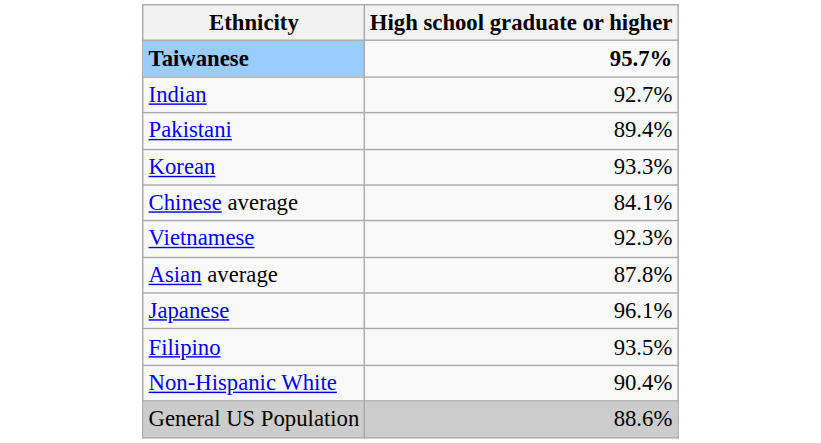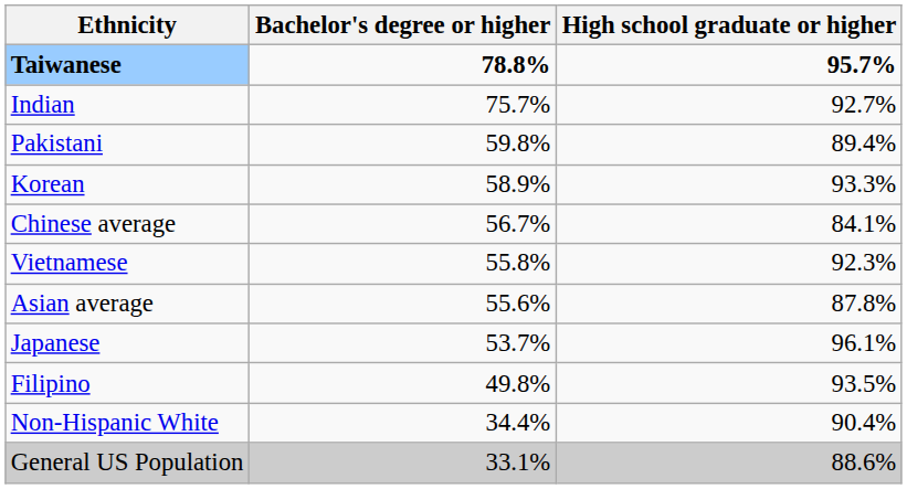+ column: Bachelor's degree or higher | 78.8% | 75.7% | 59.8% | 58.9% | 56.7% | 55.8% | 55.6% | 53.7% | 49.8% | 34.4% | 33.1%
